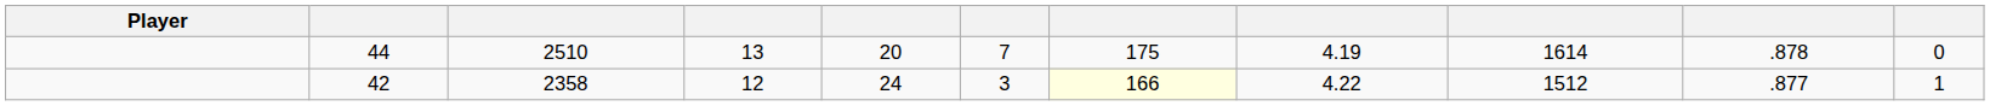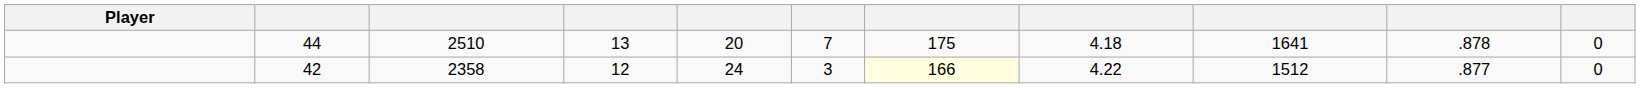44 | column 8: 4.19 -> 4.18
44 | column 9: 1614 -> 1641
42 | column 11: 1 -> 0
